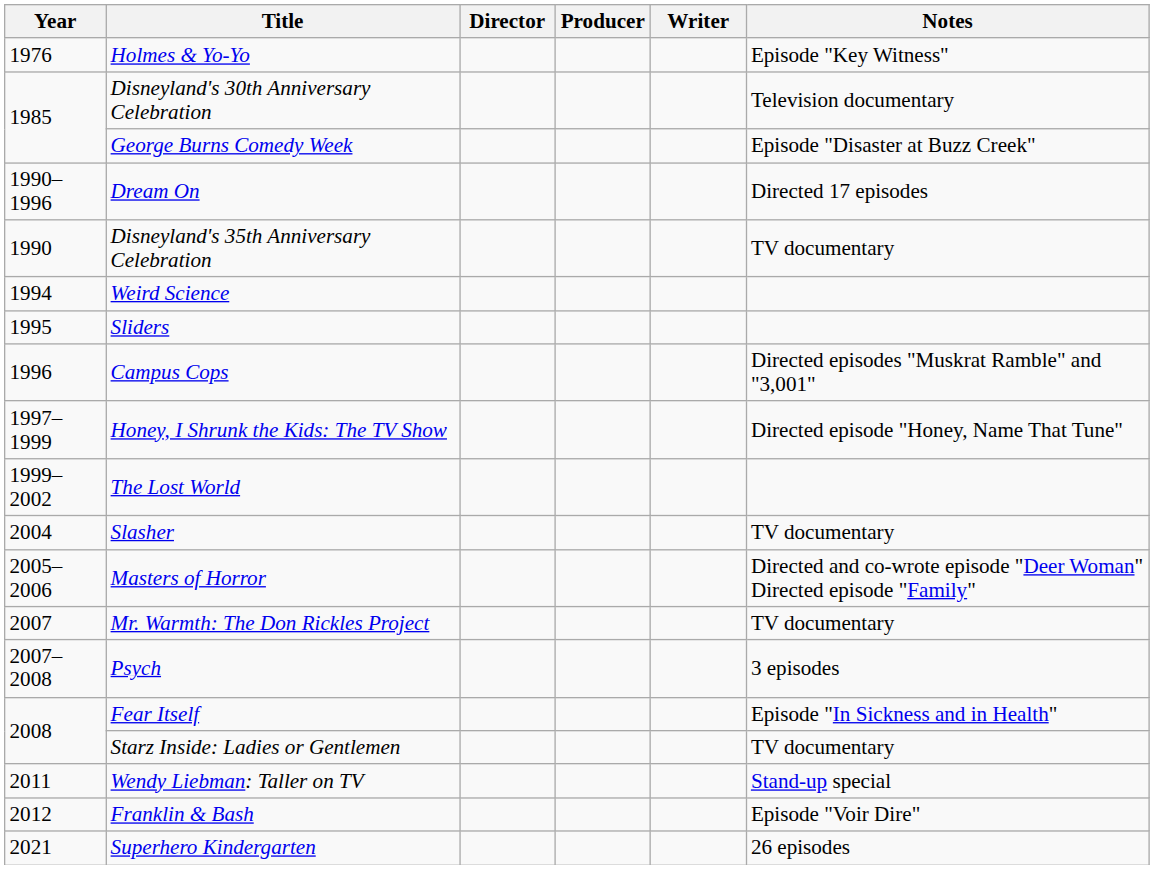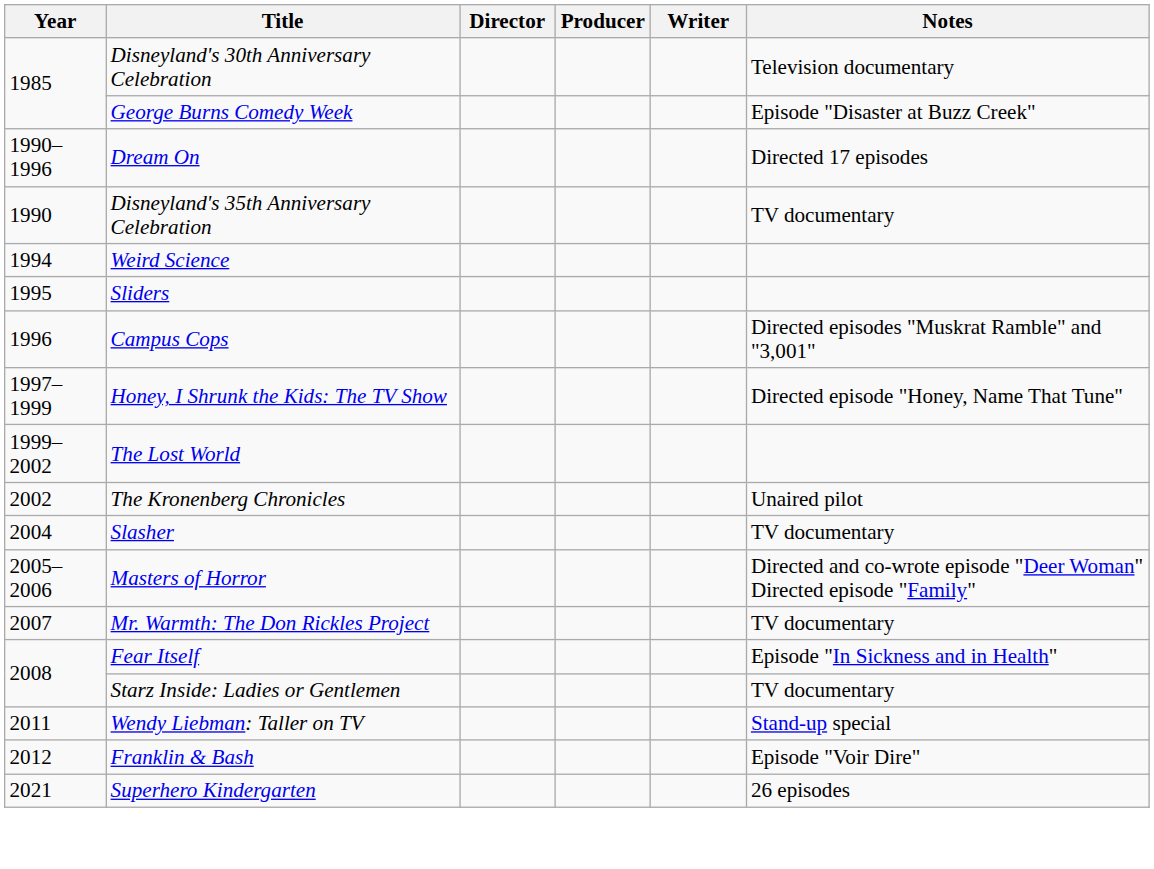- row: 1976 | Holmes & Yo-Yo | Episode "Key Witness"
+ row: 2002 | The Kronenberg Chronicles | Unaired pilot
- row: 2007–2008 | Psych | 3 episodes
